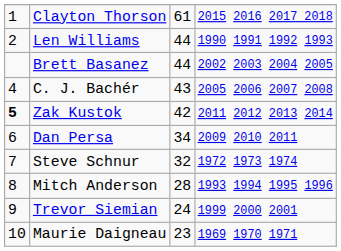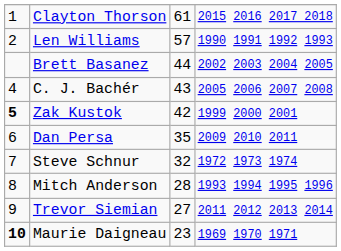Len Williams | column 3: 44 -> 57
Zak Kustok | column 4: 2011 2012 2013 2014 -> 1999 2000 2001
Dan Persa | column 3: 34 -> 35
Trevor Siemian | column 3: 24 -> 27
Trevor Siemian | column 4: 1999 2000 2001 -> 2011 2012 2013 2014
Maurie Daigneau | column 1: normal -> bold
